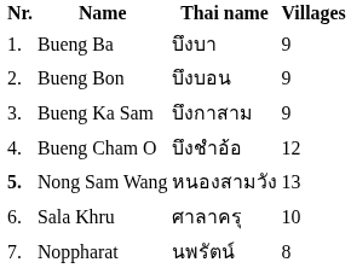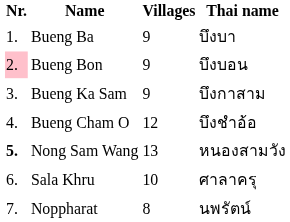columns swapped: Thai name <-> Villages
Bueng Bon | Nr.: no background -> pink background
